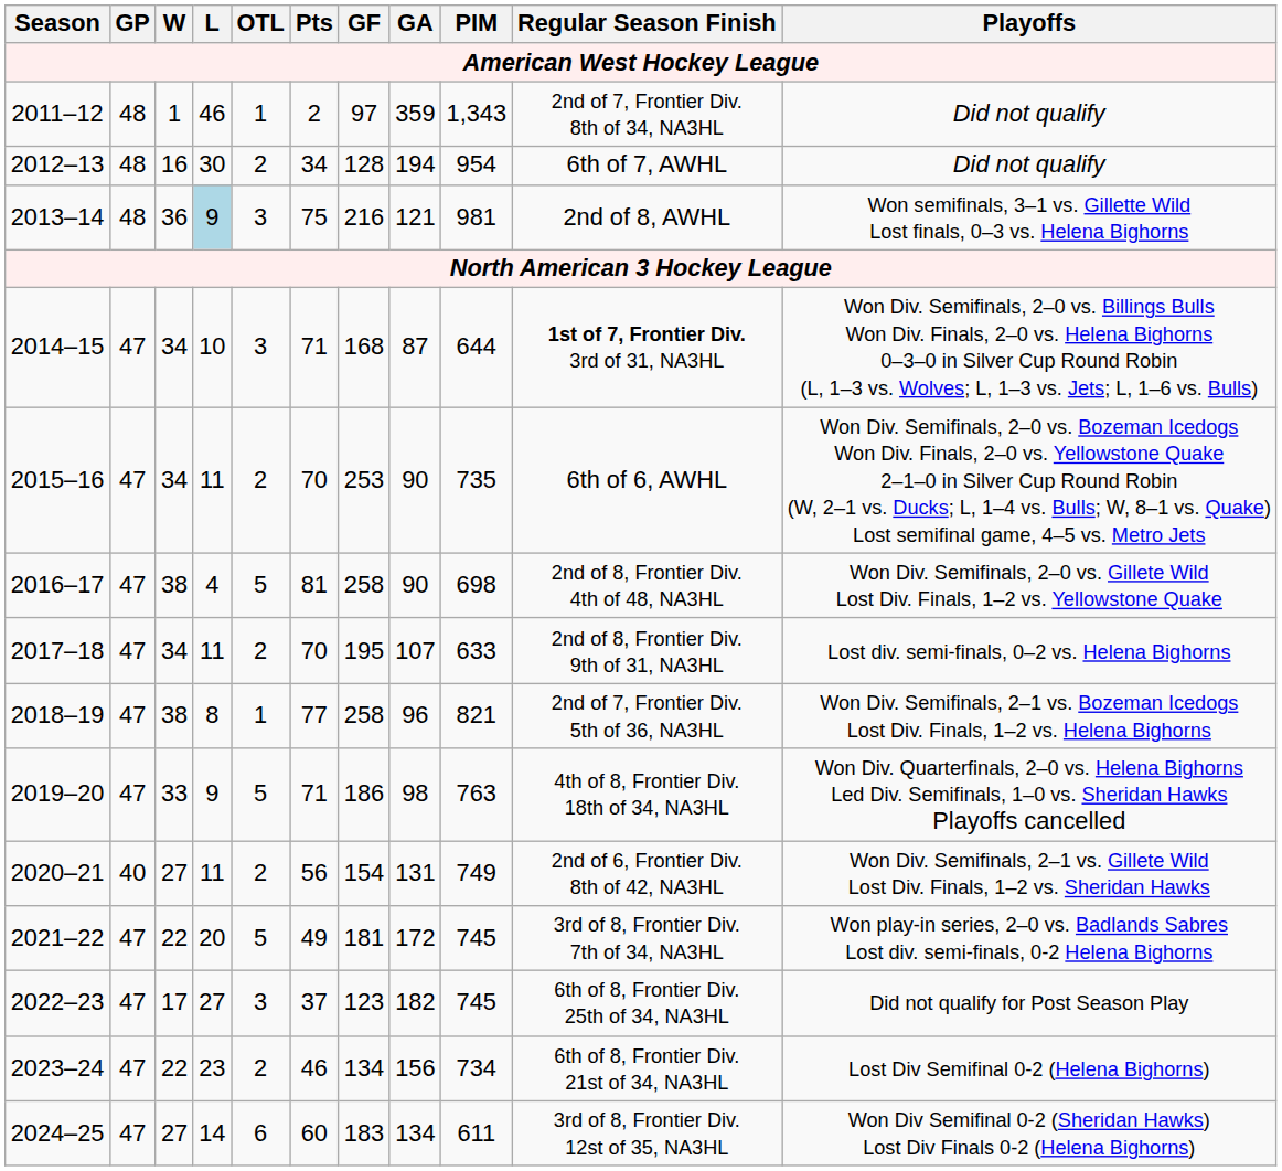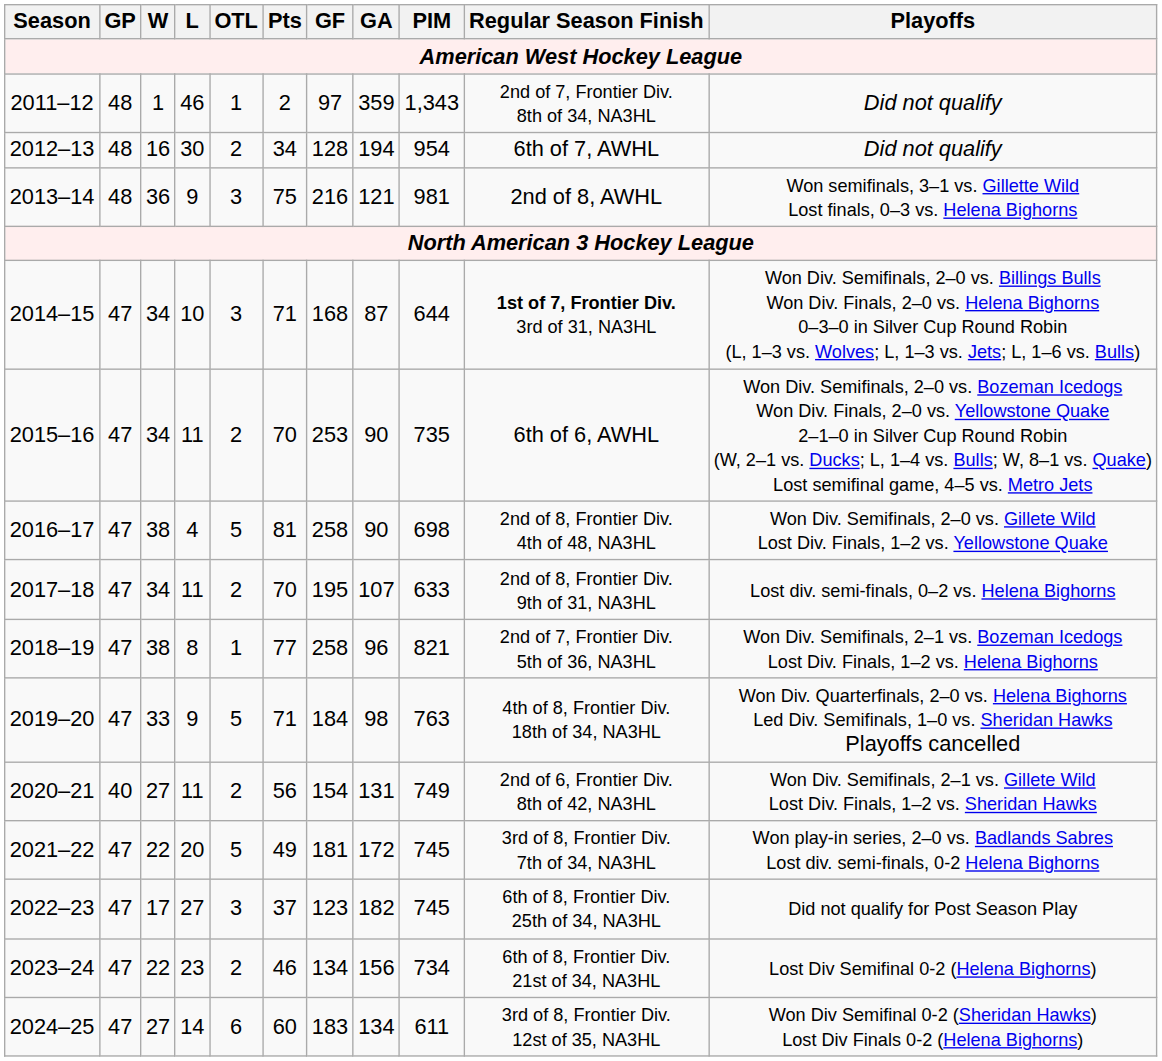2013–14 | L: lightblue background -> no background
2019–20 | GF: 186 -> 184
